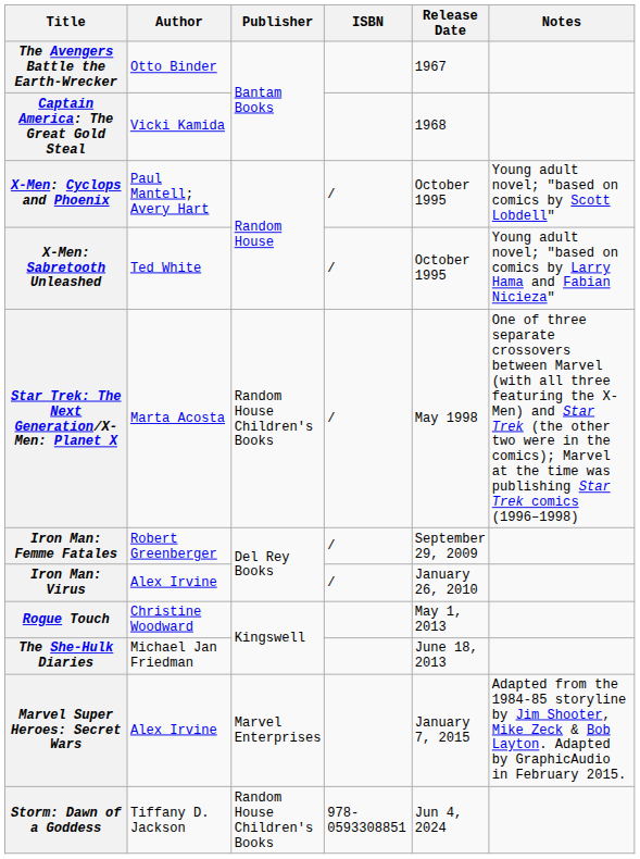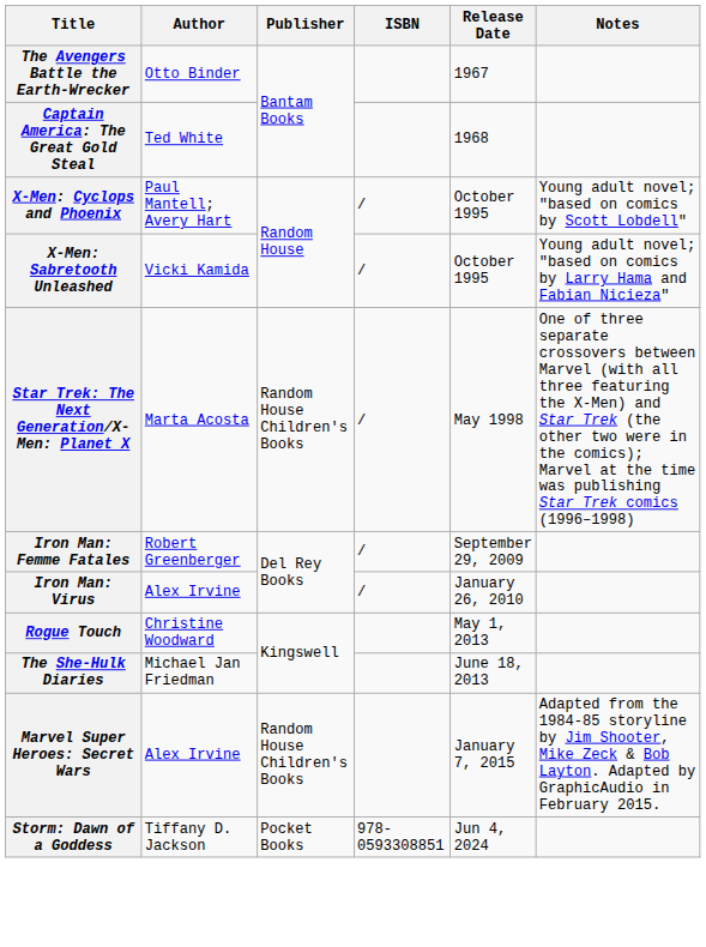Captain America: The Great Gold Steal | Author: Vicki Kamida -> Ted White
X-Men: Sabretooth Unleashed | Author: Ted White -> Vicki Kamida
Marvel Super Heroes: Secret Wars | Publisher: Marvel Enterprises -> Random House Children's Books
Storm: Dawn of a Goddess | Publisher: Random House Children's Books -> Pocket Books
